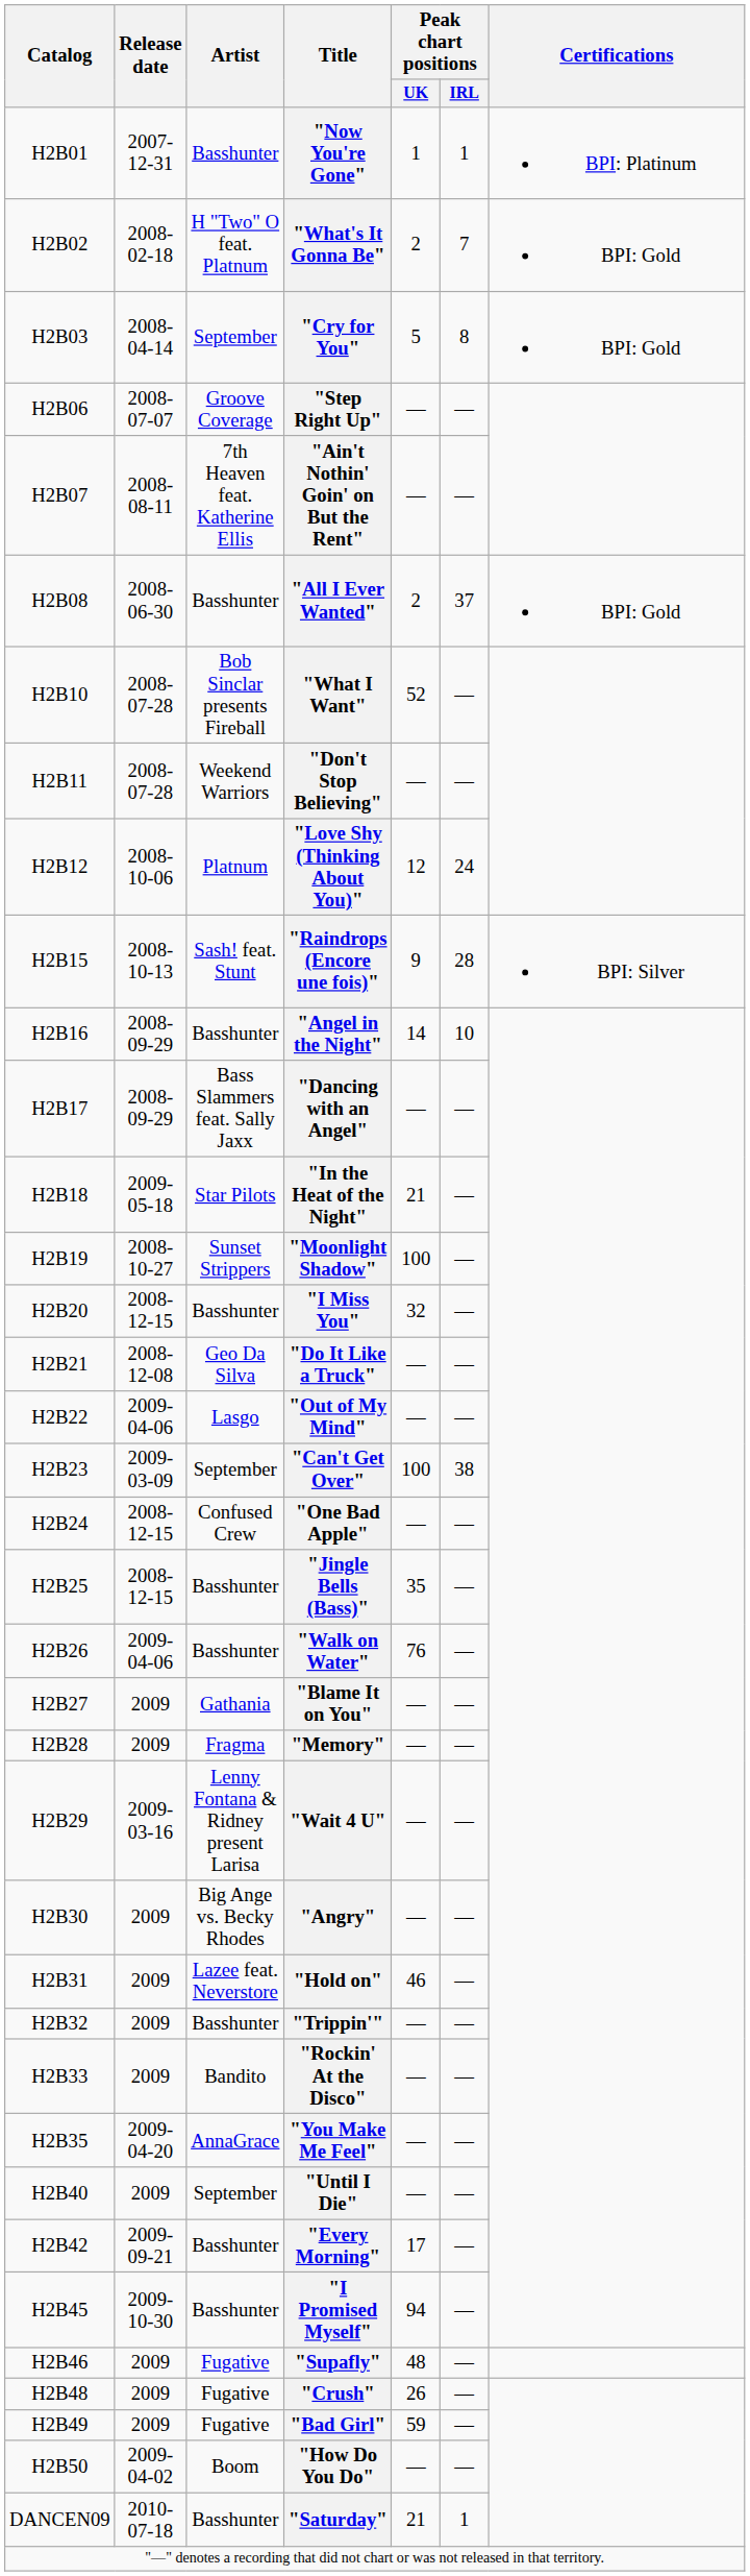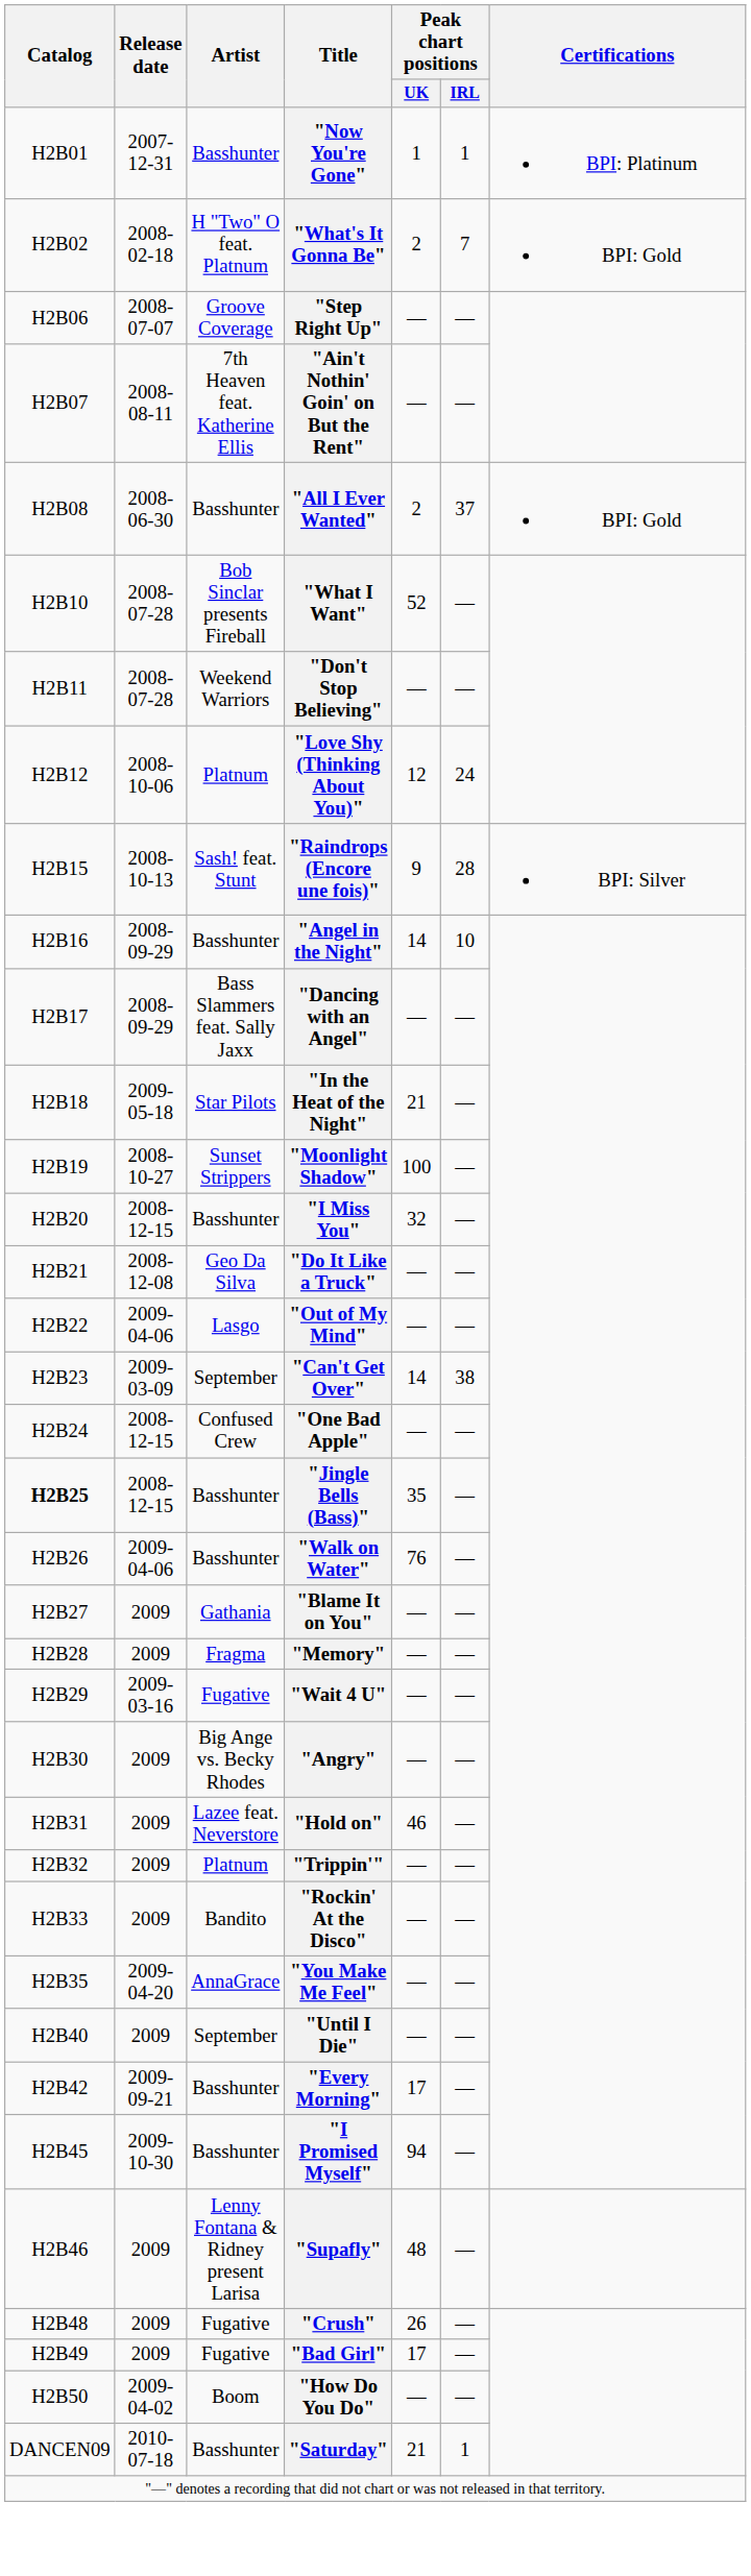- row: H2B03 | 2008-04-14 | September | "Cry for You" | 5 | 8 | BPI: Gold
"Can't Get Over" | Peak chart positions / UK: 100 -> 14
"Jingle Bells (Bass)" | Catalog: normal -> bold
"Wait 4 U" | Artist: Lenny Fontana & Ridney present Larisa -> Fugative
"Trippin'" | Artist: Basshunter -> Platnum
"Supafly" | Artist: Fugative -> Lenny Fontana & Ridney present Larisa
"Bad Girl" | Peak chart positions / UK: 59 -> 17
